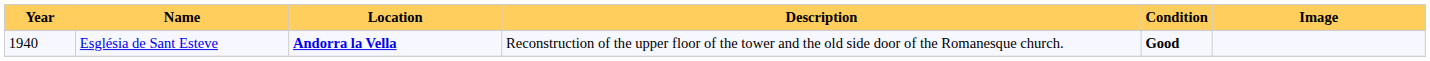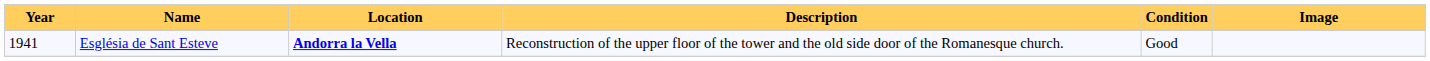Església de Sant Esteve | Year: 1940 -> 1941
Església de Sant Esteve | Condition: bold -> normal
